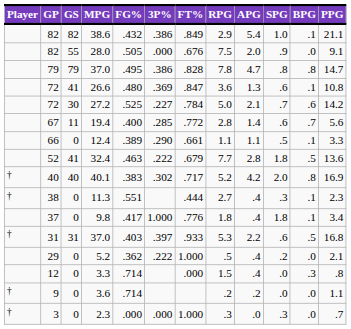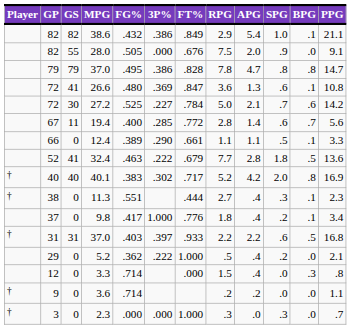9.8 | SPG: 1.8 -> .2
31 / 37.0 | RPG: 5.3 -> 2.2
